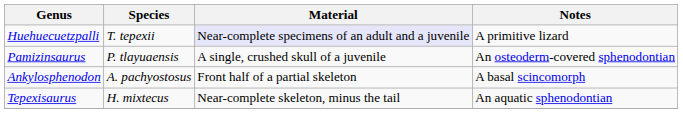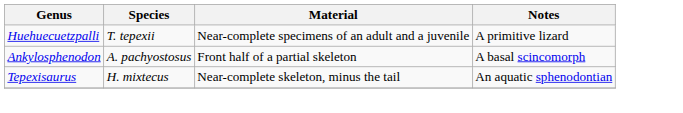Huehuecuetzpalli | Material: lavender background -> no background
- row: Pamizinsaurus | P. tlayuaensis | A single, crushed skull of a juvenile | An osteoderm-covered sphenodontian
